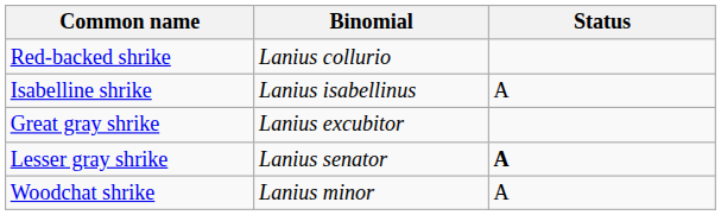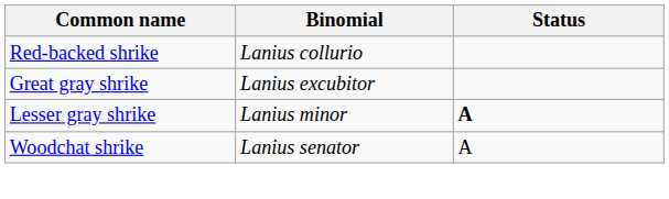- row: Isabelline shrike | Lanius isabellinus | A
Lesser gray shrike | Binomial: Lanius senator -> Lanius minor
Woodchat shrike | Binomial: Lanius minor -> Lanius senator
